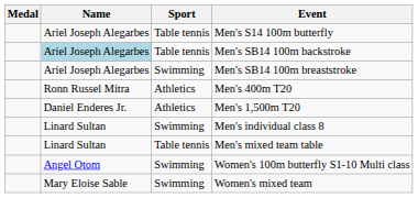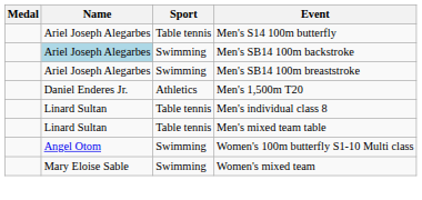Men's SB14 100m backstroke | Sport: Table tennis -> Swimming
- row: Ronn Russel Mitra | Athletics | Men's 400m T20
Men's individual class 8 | Sport: Swimming -> Table tennis
